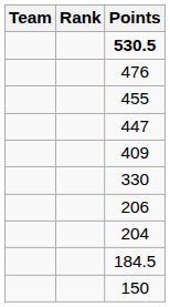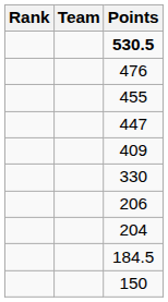columns swapped: Rank <-> Team
